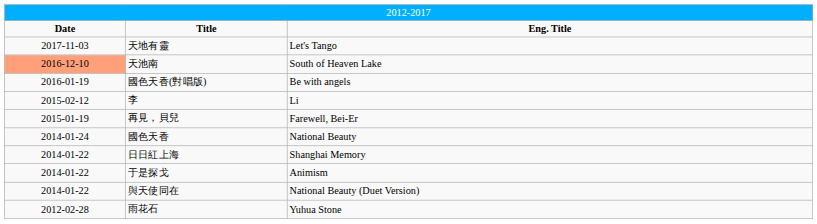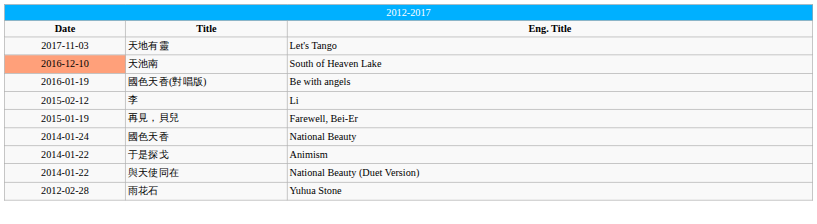- row: 2014-01-22 | 日日紅上海 | Shanghai Memory
